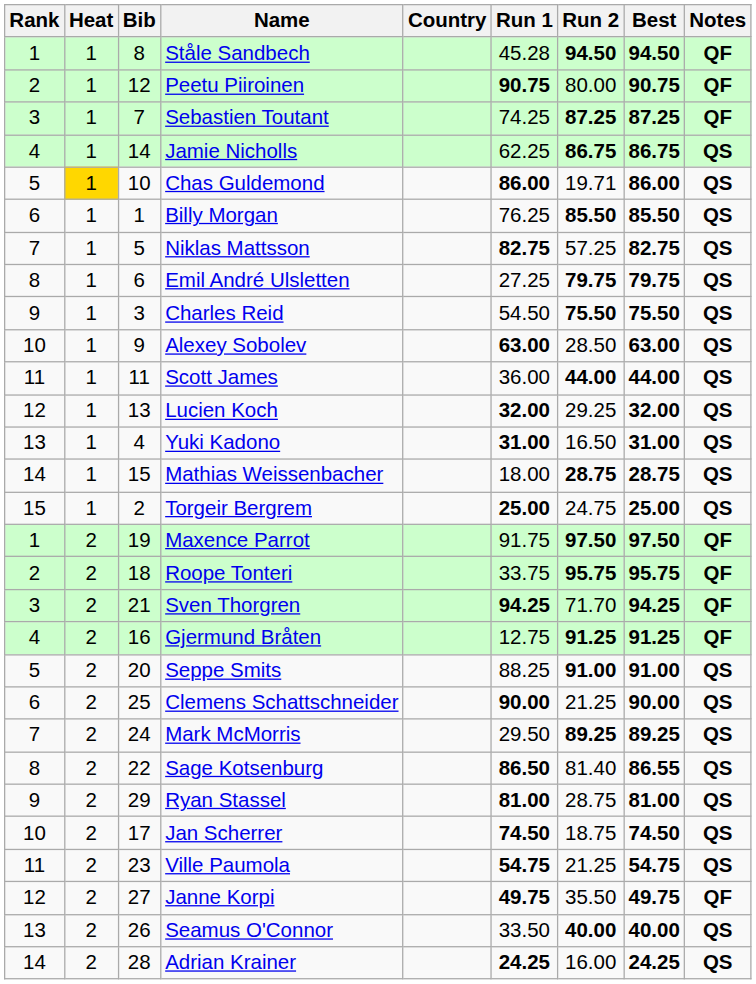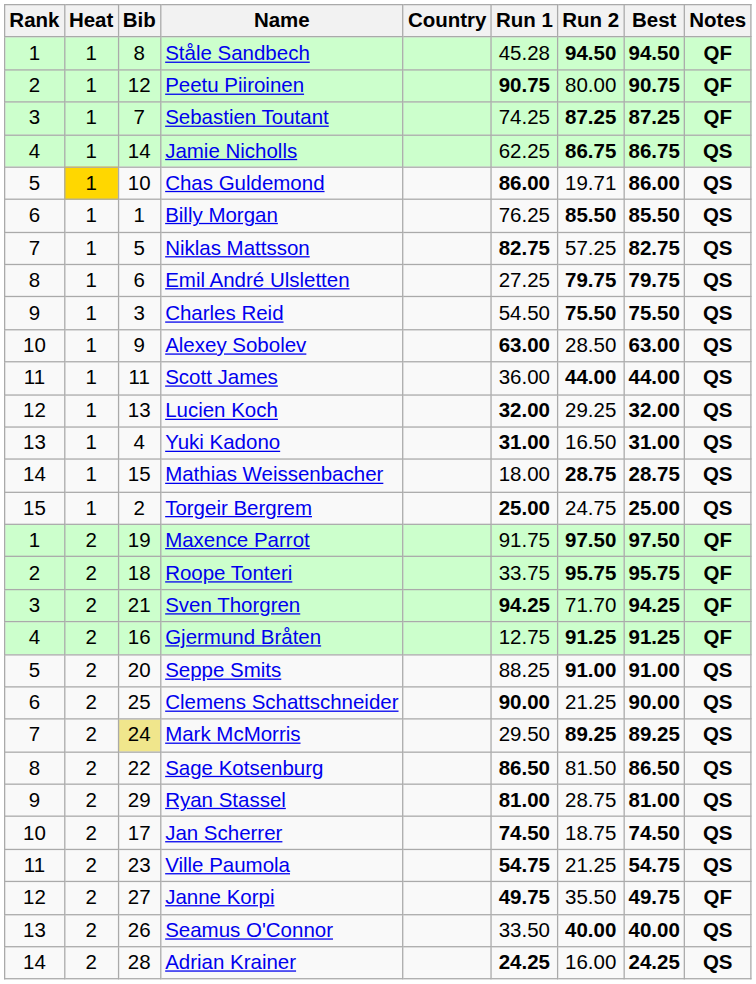Mark McMorris | Bib: no background -> khaki background
Sage Kotsenburg | Run 2: 81.40 -> 81.50
Sage Kotsenburg | Best: 86.55 -> 86.50
